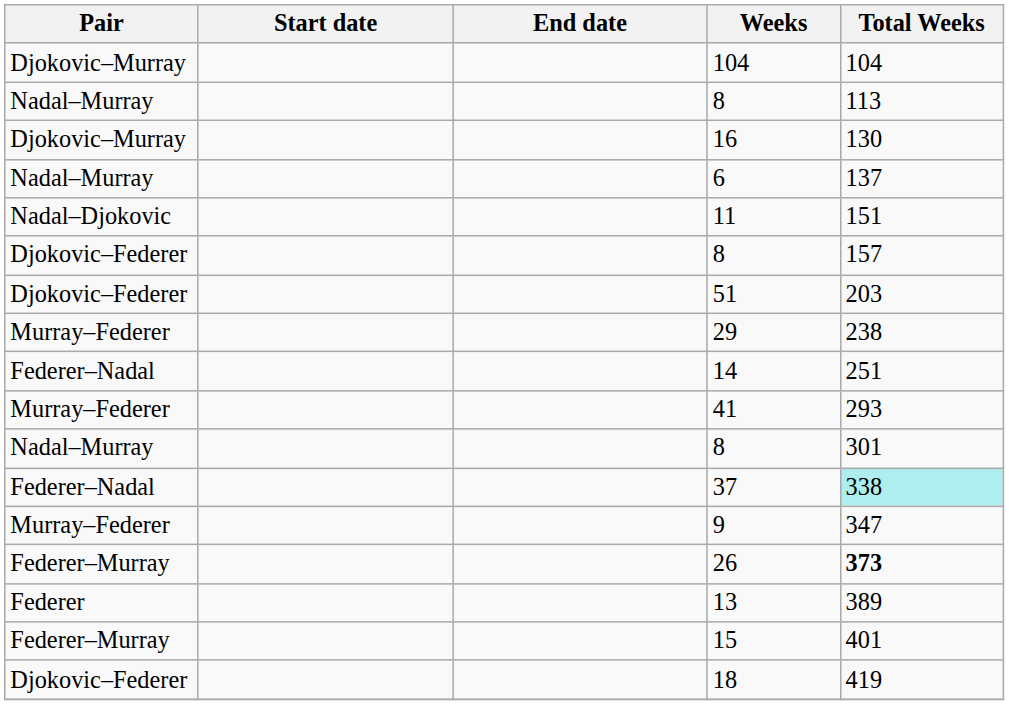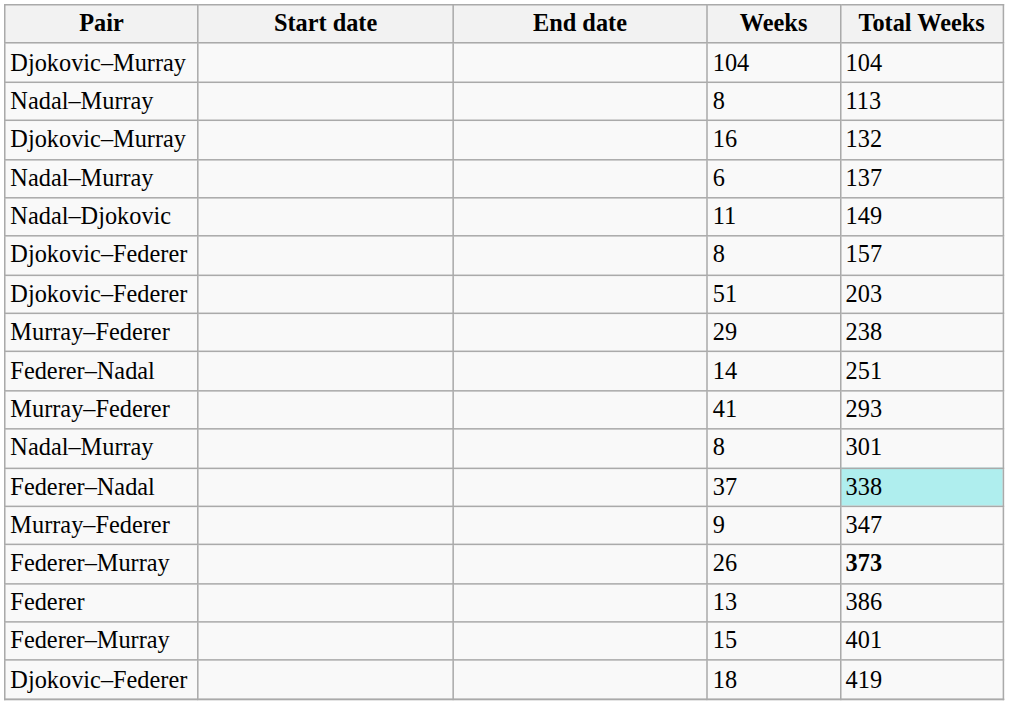16 | Total Weeks: 130 -> 132
11 | Total Weeks: 151 -> 149
13 | Total Weeks: 389 -> 386
